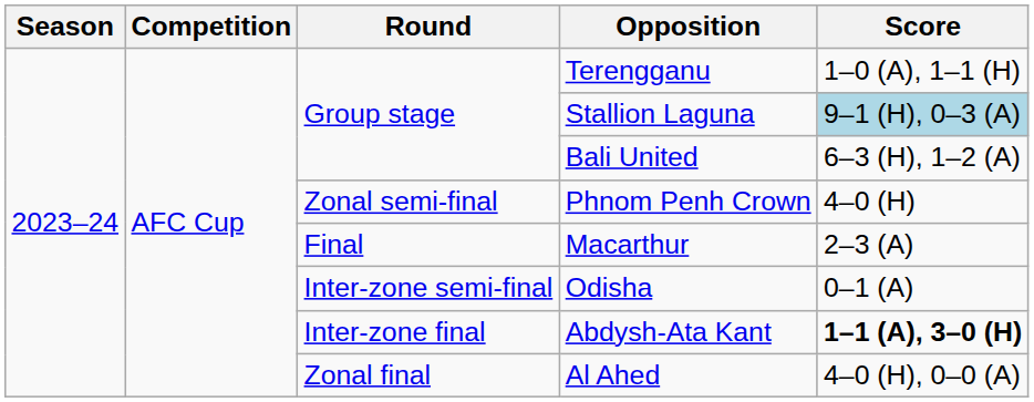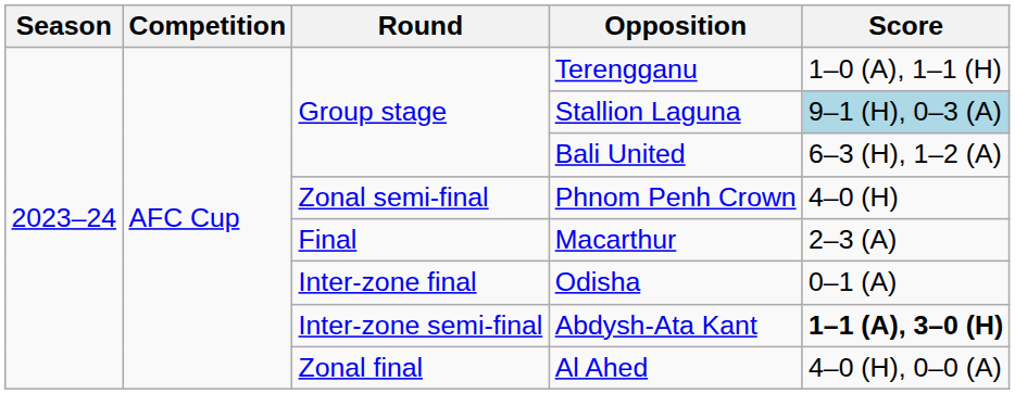Odisha | Round: Inter-zone semi-final -> Inter-zone final
Abdysh-Ata Kant | Round: Inter-zone final -> Inter-zone semi-final
